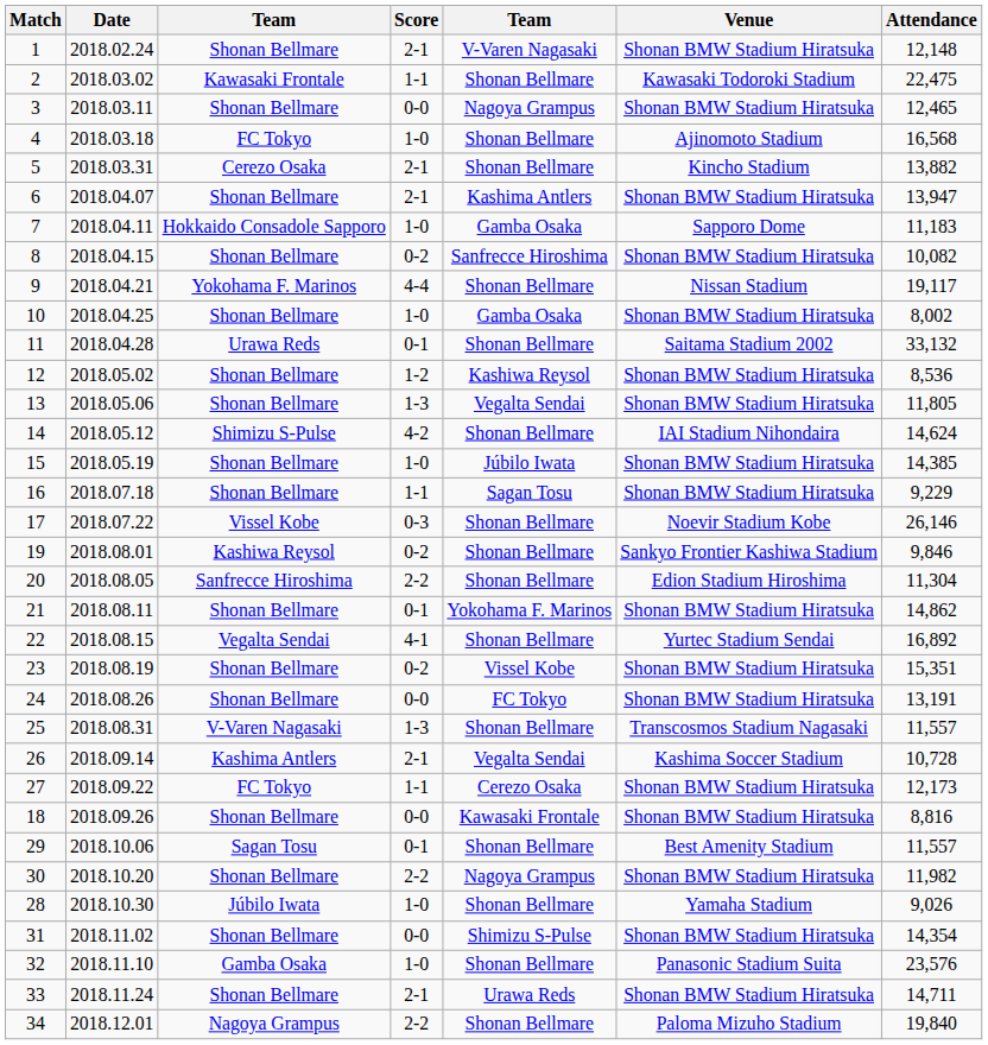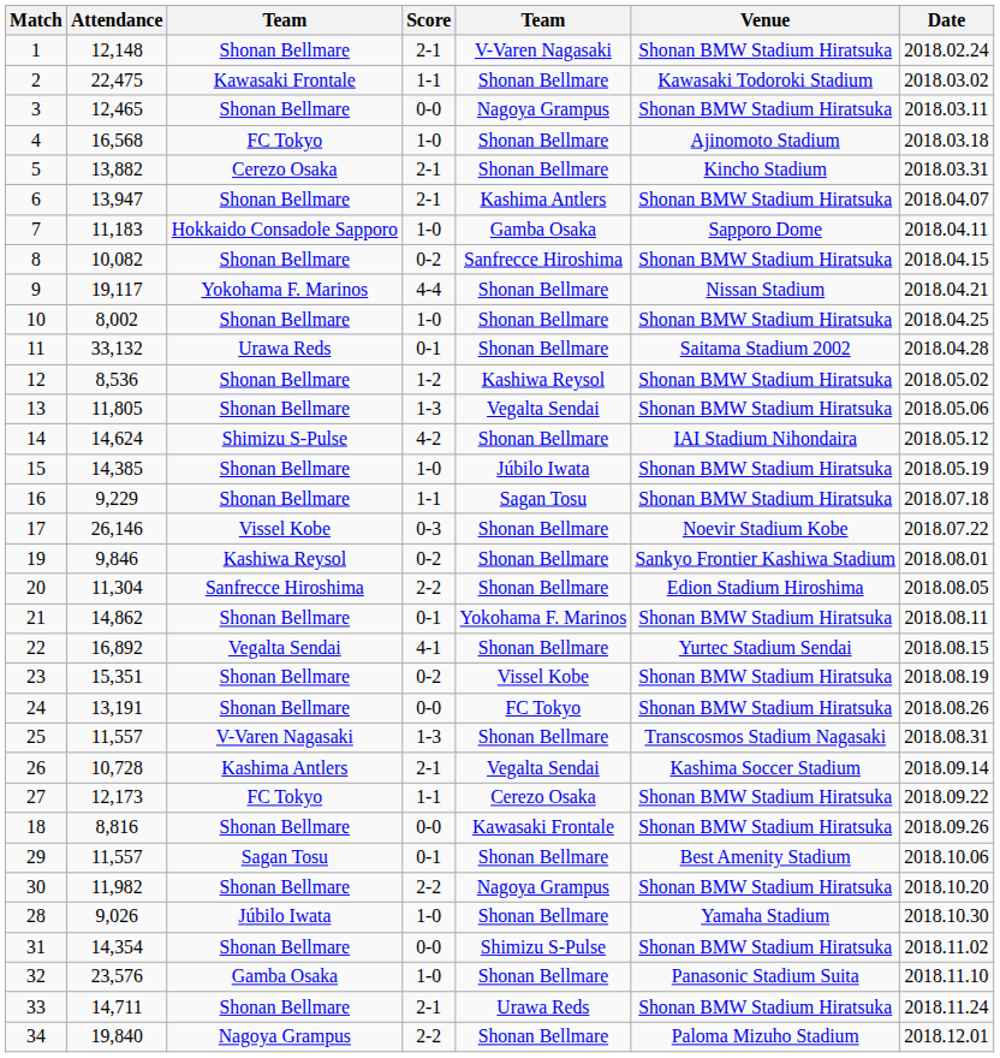columns swapped: Date <-> Attendance
10 | column 5: Gamba Osaka -> Shonan Bellmare
